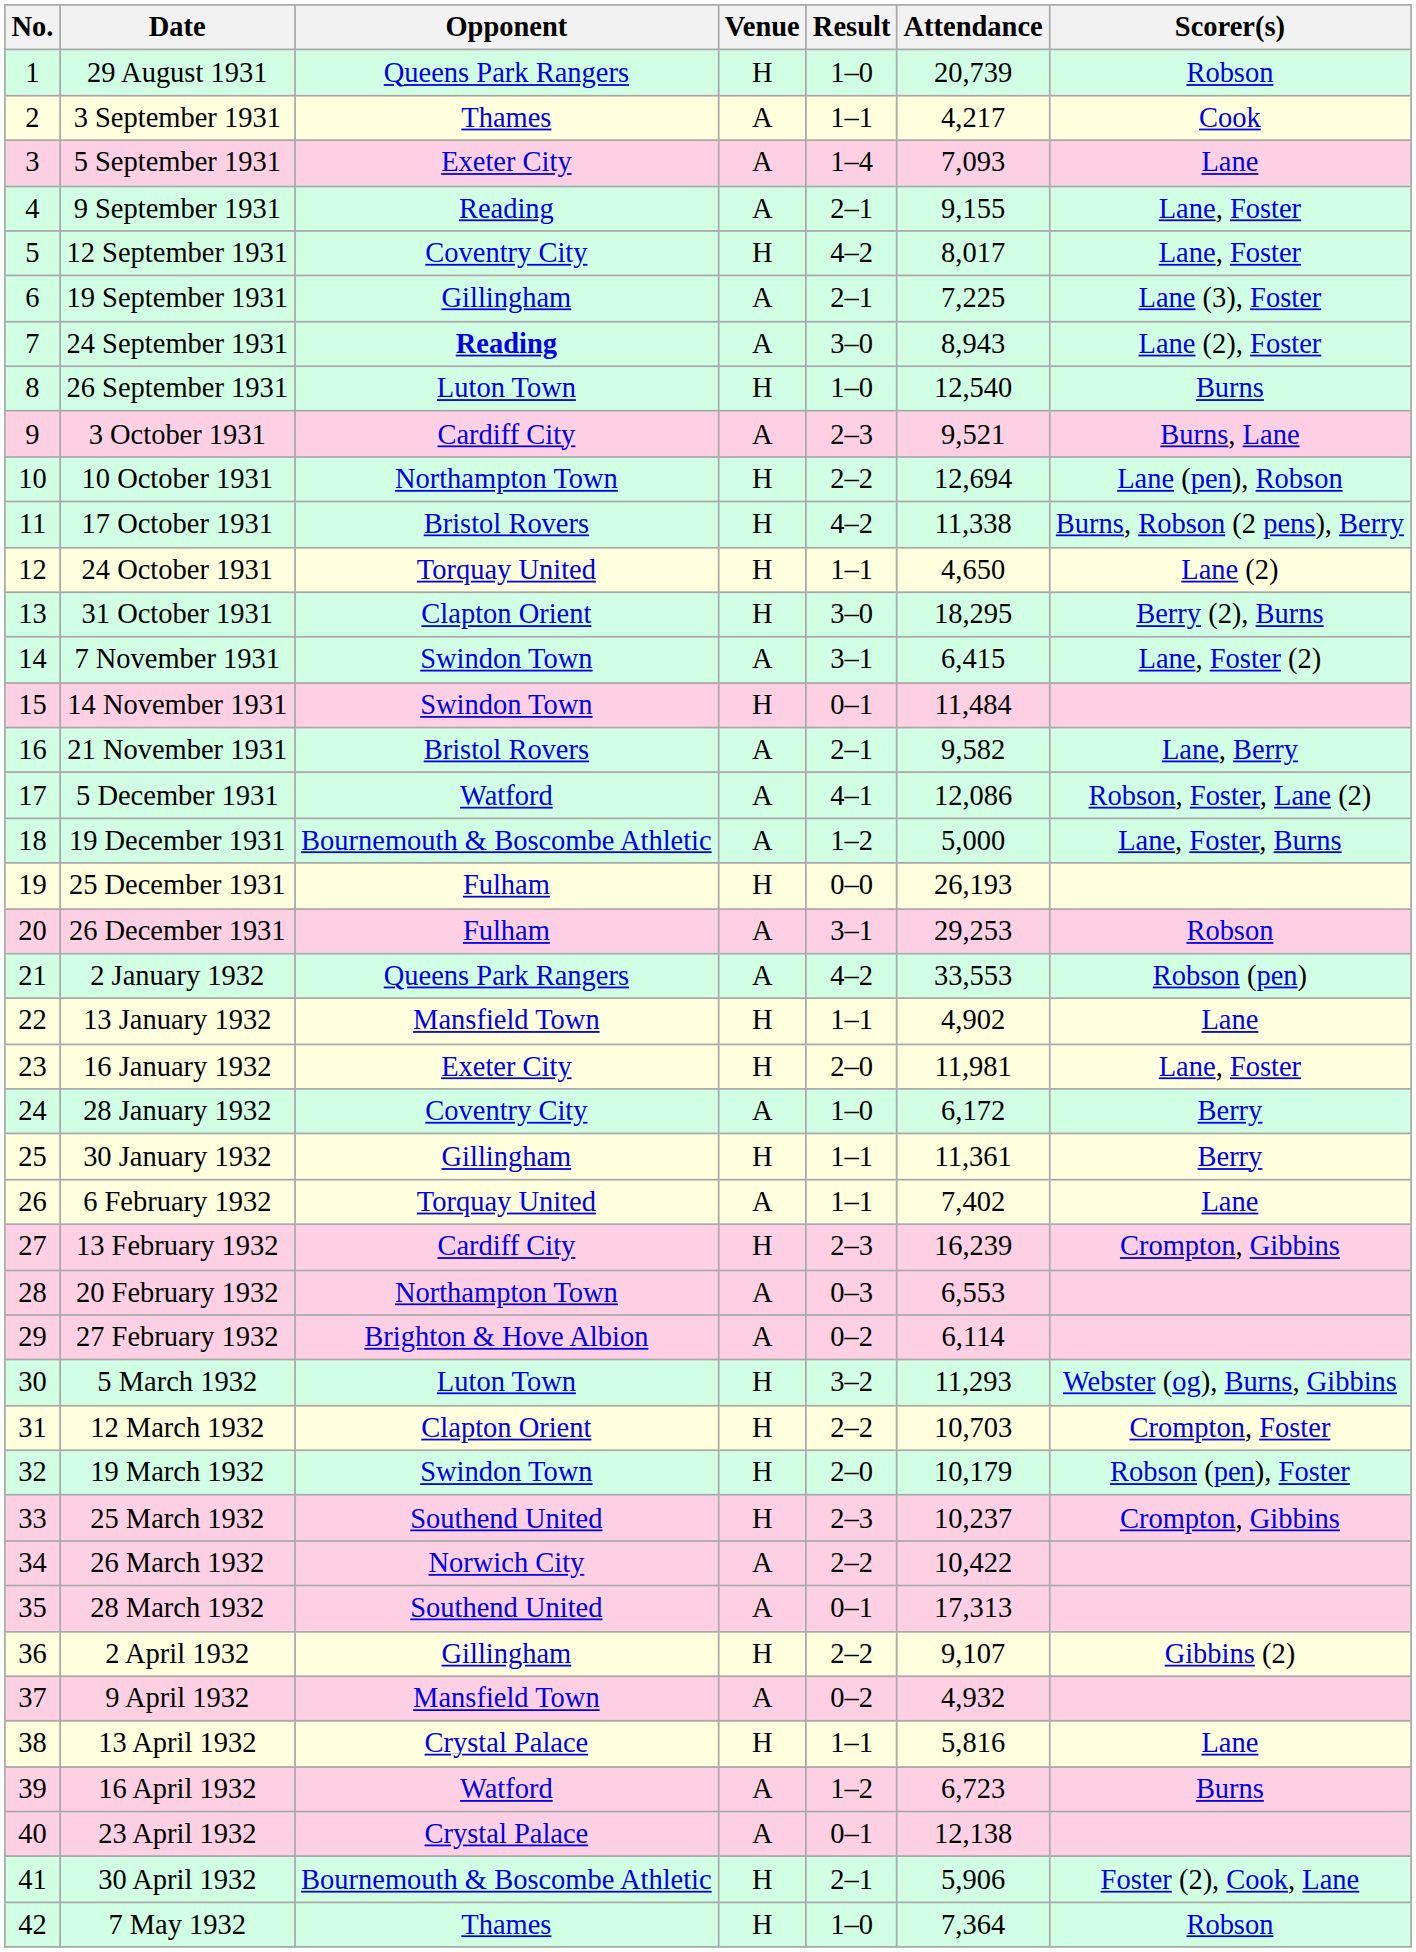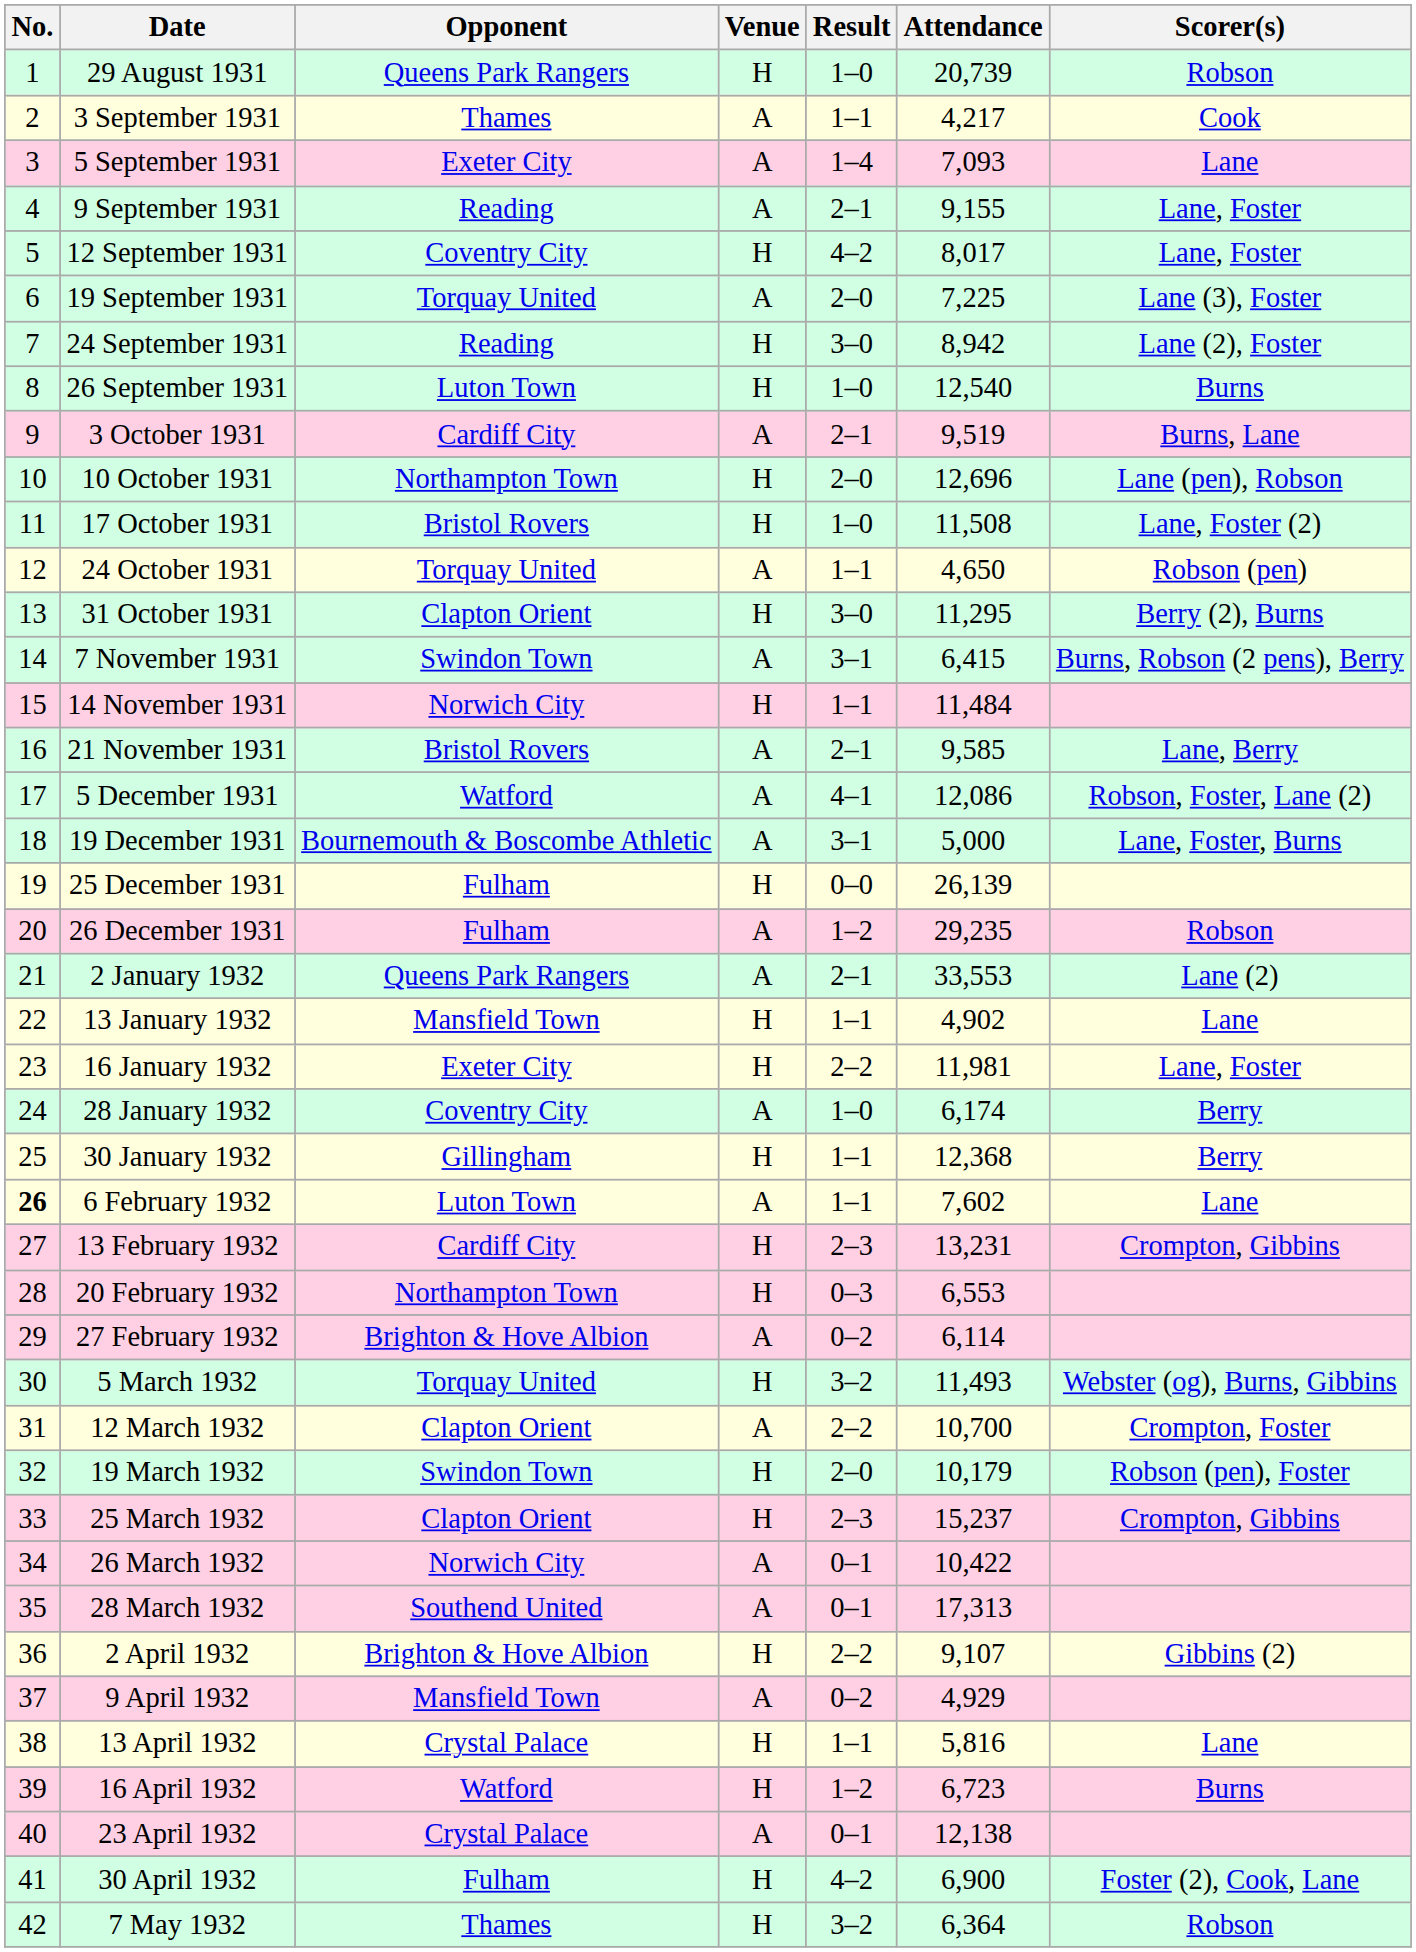19 September 1931 | Opponent: Gillingham -> Torquay United
19 September 1931 | Result: 2–1 -> 2–0
24 September 1931 | Opponent: bold -> normal
24 September 1931 | Venue: A -> H
24 September 1931 | Attendance: 8,943 -> 8,942
3 October 1931 | Result: 2–3 -> 2–1
3 October 1931 | Attendance: 9,521 -> 9,519
10 October 1931 | Result: 2–2 -> 2–0
10 October 1931 | Attendance: 12,694 -> 12,696
17 October 1931 | Result: 4–2 -> 1–0
17 October 1931 | Attendance: 11,338 -> 11,508
17 October 1931 | Scorer(s): Burns, Robson (2 pens), Berry -> Lane, Foster (2)
24 October 1931 | Venue: H -> A
24 October 1931 | Scorer(s): Lane (2) -> Robson (pen)
31 October 1931 | Attendance: 18,295 -> 11,295
7 November 1931 | Scorer(s): Lane, Foster (2) -> Burns, Robson (2 pens), Berry
14 November 1931 | Opponent: Swindon Town -> Norwich City
14 November 1931 | Result: 0–1 -> 1–1
21 November 1931 | Attendance: 9,582 -> 9,585
19 December 1931 | Result: 1–2 -> 3–1
25 December 1931 | Attendance: 26,193 -> 26,139
26 December 1931 | Result: 3–1 -> 1–2
26 December 1931 | Attendance: 29,253 -> 29,235
2 January 1932 | Result: 4–2 -> 2–1
2 January 1932 | Scorer(s): Robson (pen) -> Lane (2)
16 January 1932 | Result: 2–0 -> 2–2
28 January 1932 | Attendance: 6,172 -> 6,174
30 January 1932 | Attendance: 11,361 -> 12,368
6 February 1932 | No.: normal -> bold
6 February 1932 | Opponent: Torquay United -> Luton Town
6 February 1932 | Attendance: 7,402 -> 7,602
13 February 1932 | Attendance: 16,239 -> 13,231
20 February 1932 | Venue: A -> H
5 March 1932 | Opponent: Luton Town -> Torquay United
5 March 1932 | Attendance: 11,293 -> 11,493
12 March 1932 | Venue: H -> A
12 March 1932 | Attendance: 10,703 -> 10,700
25 March 1932 | Opponent: Southend United -> Clapton Orient
25 March 1932 | Attendance: 10,237 -> 15,237
26 March 1932 | Result: 2–2 -> 0–1
2 April 1932 | Opponent: Gillingham -> Brighton & Hove Albion
9 April 1932 | Attendance: 4,932 -> 4,929
16 April 1932 | Venue: A -> H
30 April 1932 | Opponent: Bournemouth & Boscombe Athletic -> Fulham
30 April 1932 | Result: 2–1 -> 4–2
30 April 1932 | Attendance: 5,906 -> 6,900
7 May 1932 | Result: 1–0 -> 3–2
7 May 1932 | Attendance: 7,364 -> 6,364
